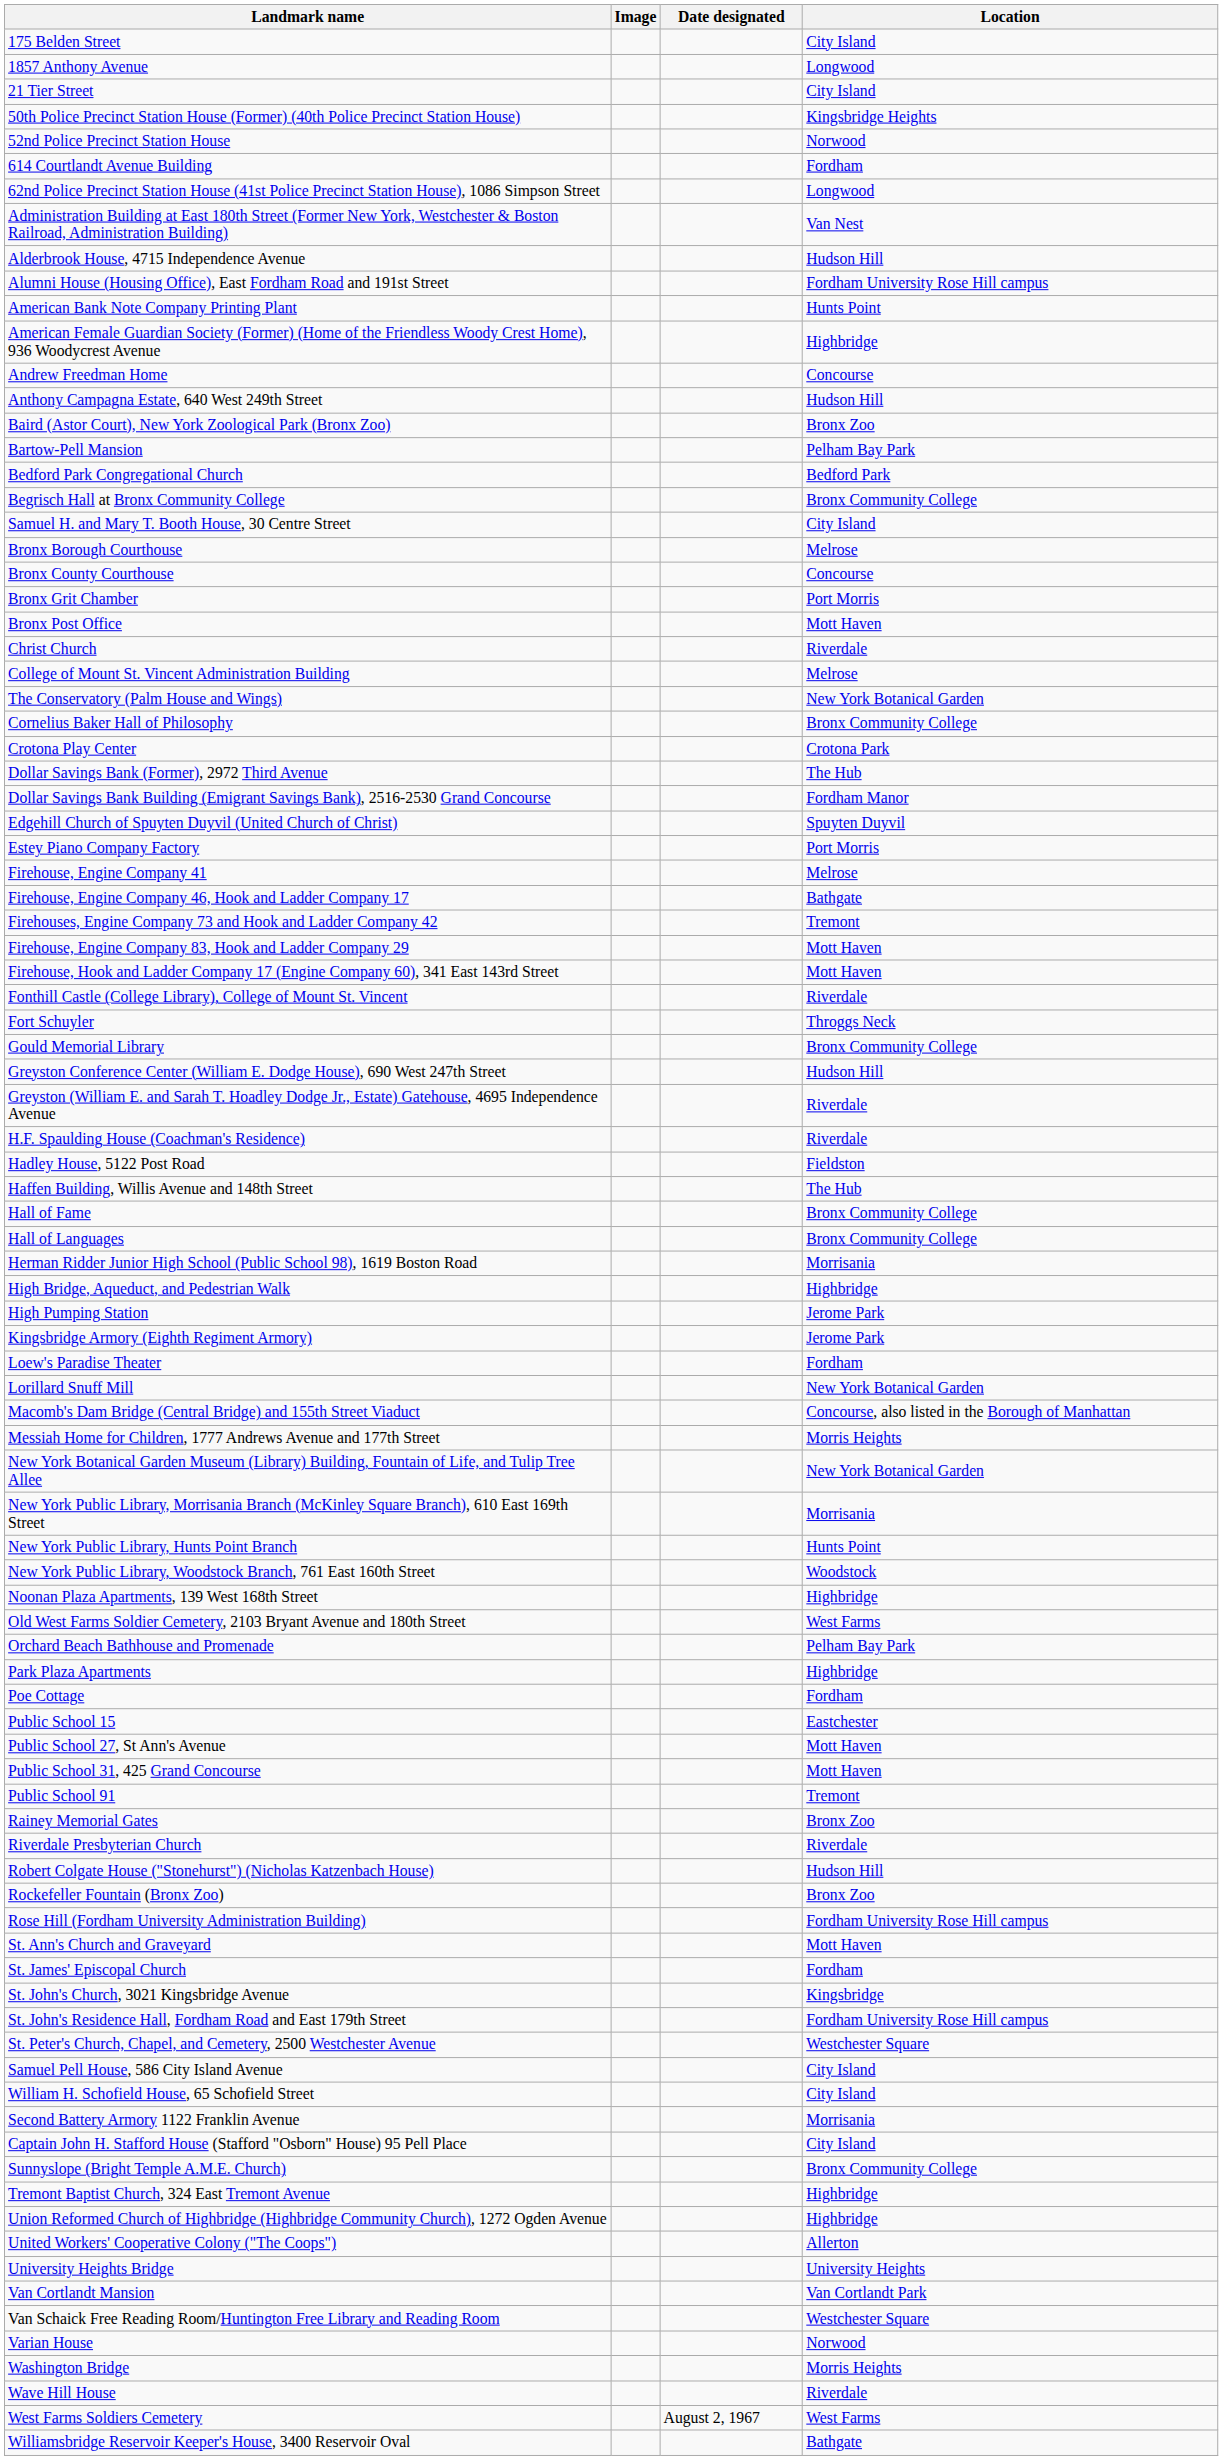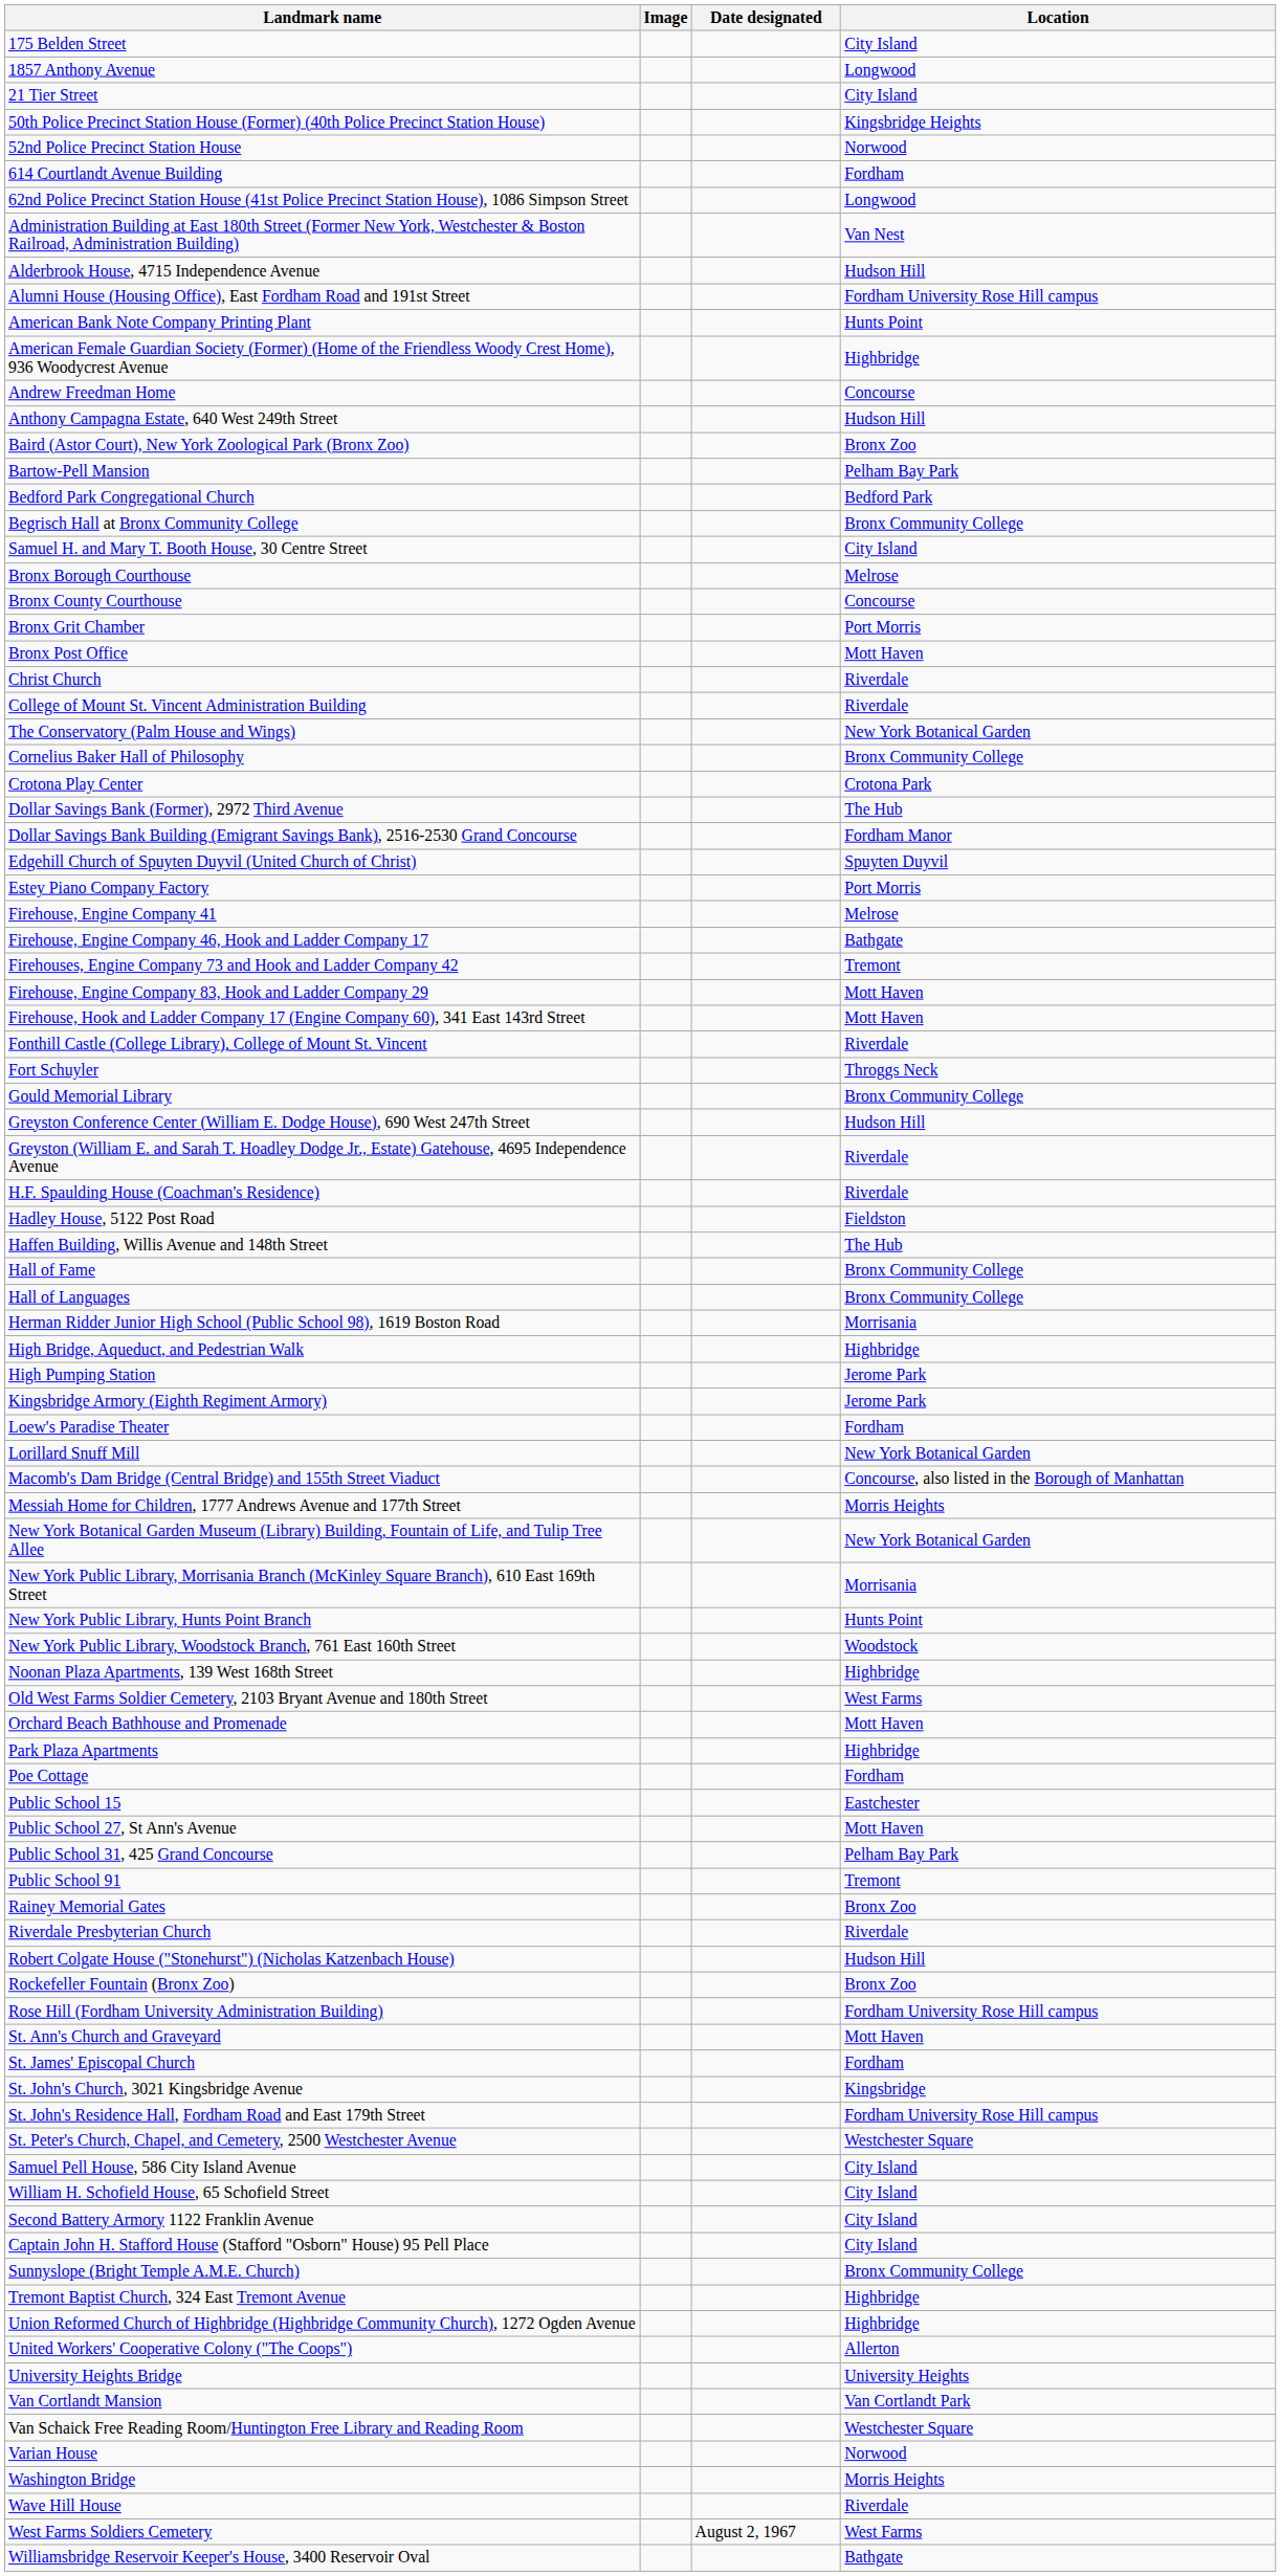College of Mount St. Vincent Administration Building | Location: Melrose -> Riverdale
Orchard Beach Bathhouse and Promenade | Location: Pelham Bay Park -> Mott Haven
Public School 31, 425 Grand Concourse | Location: Mott Haven -> Pelham Bay Park
Second Battery Armory 1122 Franklin Avenue | Location: Morrisania -> City Island
